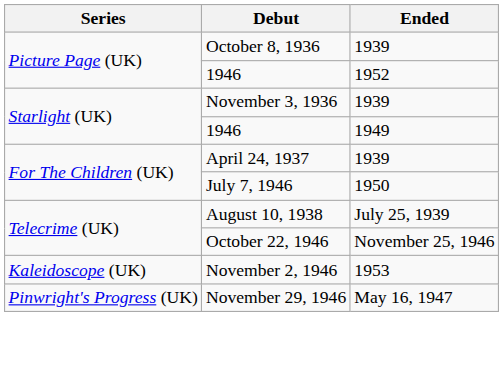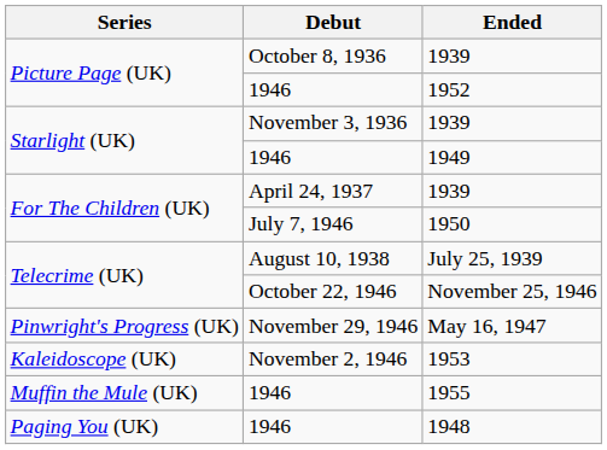rows swapped: 1953 <-> May 16, 1947
+ row: Muffin the Mule (UK) | 1946 | 1955
+ row: Paging You (UK) | 1946 | 1948
